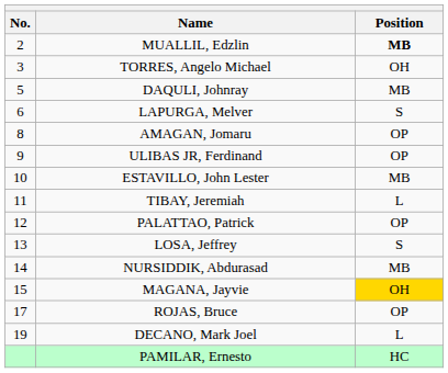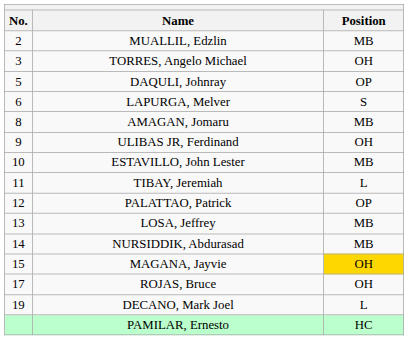MUALLIL, Edzlin | Position: bold -> normal
DAQULI, Johnray | Position: MB -> OP
AMAGAN, Jomaru | Position: OP -> MB
ULIBAS JR, Ferdinand | Position: OP -> OH
LOSA, Jeffrey | Position: S -> MB
ROJAS, Bruce | Position: OP -> OH
